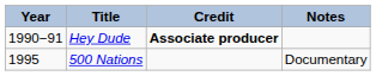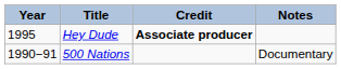Hey Dude | Year: 1990−91 -> 1995
500 Nations | Year: 1995 -> 1990−91
